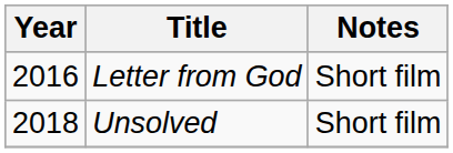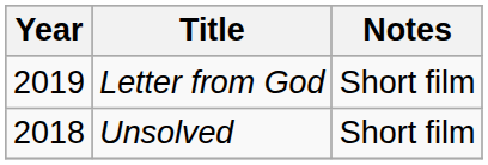Letter from God | Year: 2016 -> 2019
